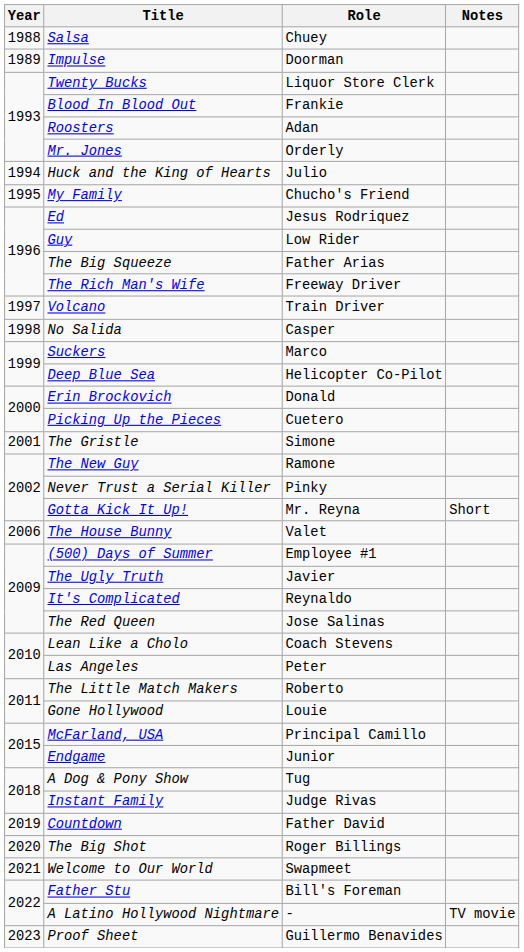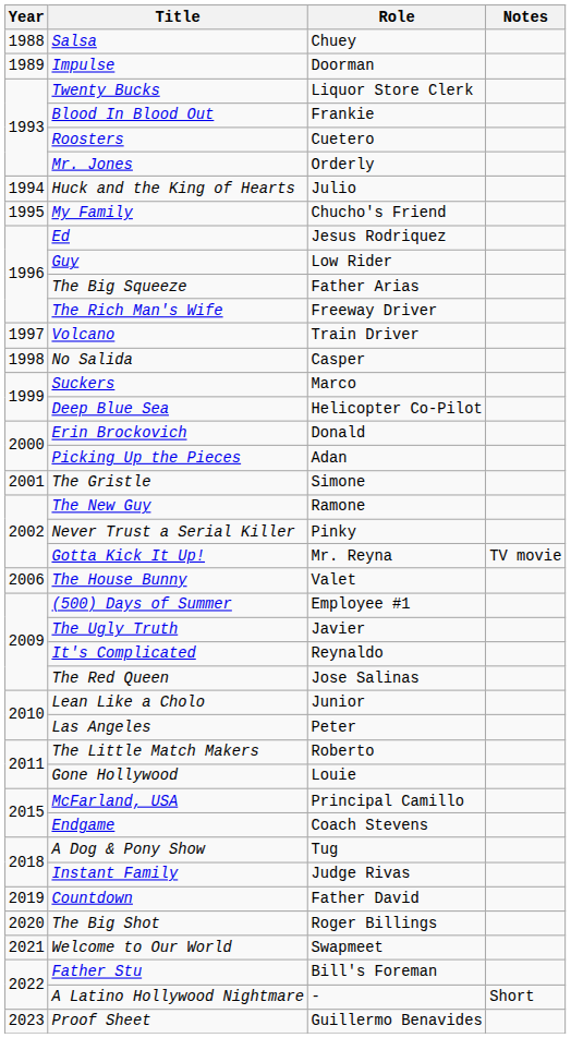Roosters | Role: Adan -> Cuetero
Picking Up the Pieces | Role: Cuetero -> Adan
Gotta Kick It Up! | Notes: Short -> TV movie
Lean Like a Cholo | Role: Coach Stevens -> Junior
Endgame | Role: Junior -> Coach Stevens
A Latino Hollywood Nightmare | Notes: TV movie -> Short
